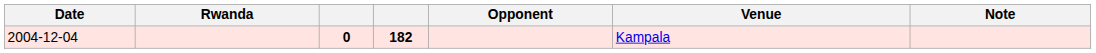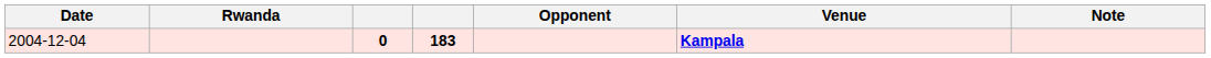2004-12-04 | column 4: 182 -> 183
2004-12-04 | Venue: normal -> bold
